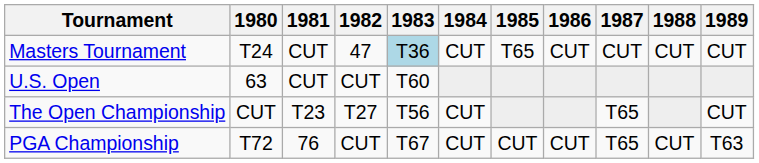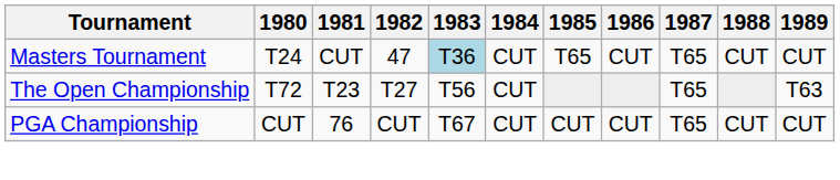Masters Tournament | 1987: CUT -> T65
- row: U.S. Open | 63 | CUT | CUT | T60
The Open Championship | 1980: CUT -> T72
The Open Championship | 1989: CUT -> T63
PGA Championship | 1980: T72 -> CUT
PGA Championship | 1989: T63 -> CUT
